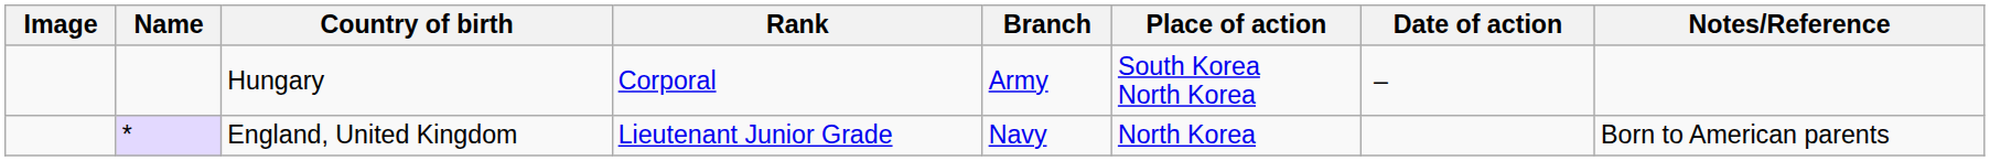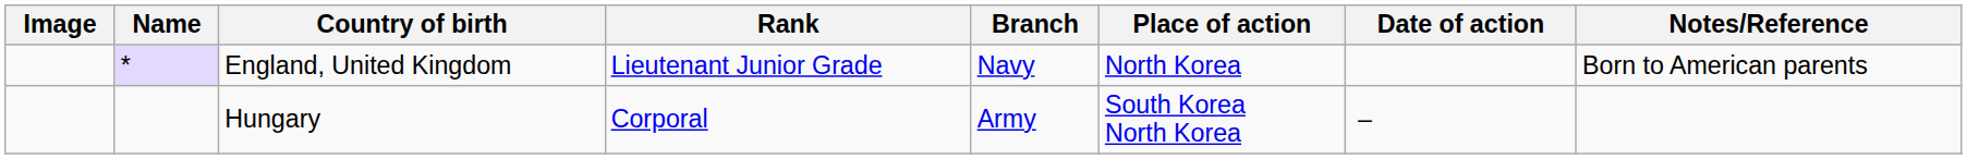rows swapped: England, United Kingdom <-> Hungary
